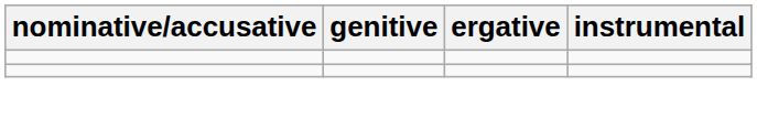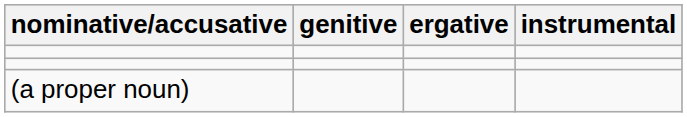+ row: (a proper noun)
